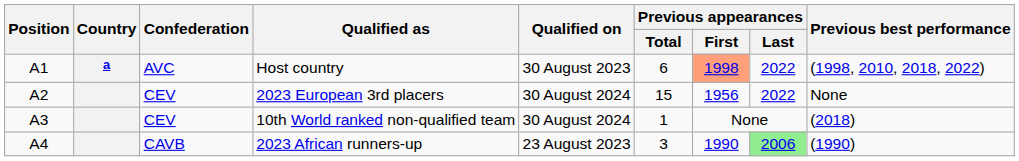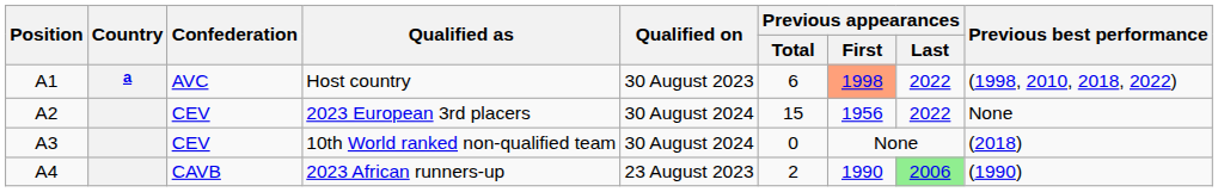10th World ranked non-qualified team | Previous appearances / Total: 1 -> 0
2023 African runners-up | Previous appearances / Total: 3 -> 2
